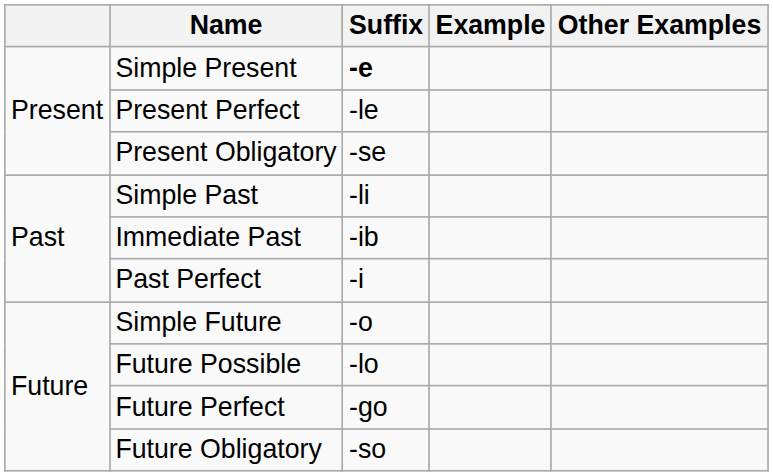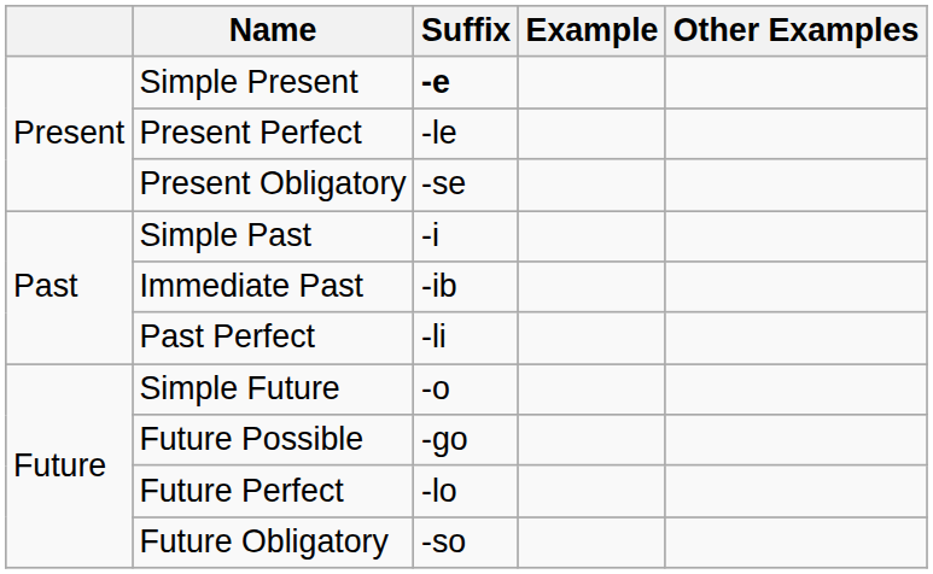Simple Past | Suffix: -li -> -i
Past Perfect | Suffix: -i -> -li
Future Possible | Suffix: -lo -> -go
Future Perfect | Suffix: -go -> -lo
